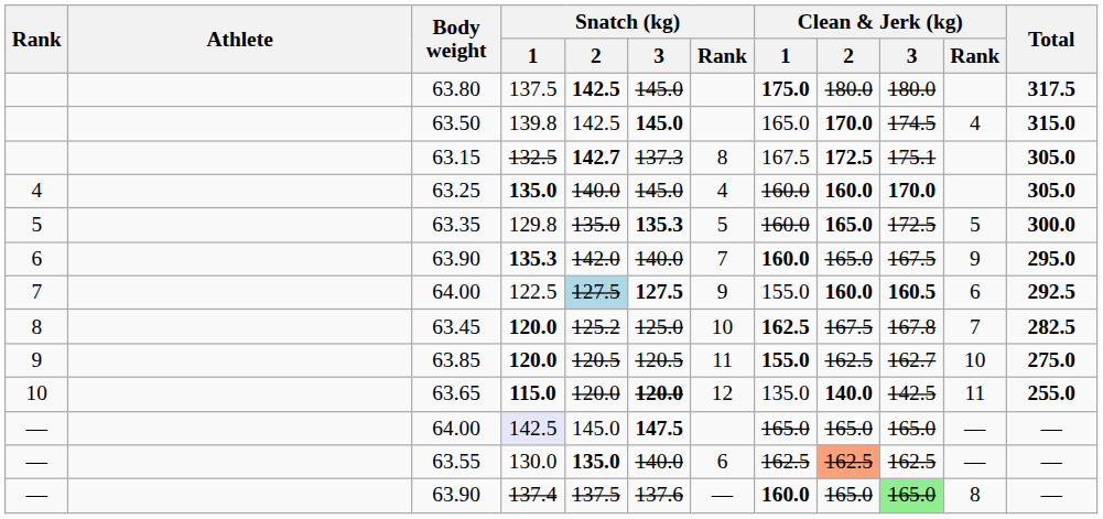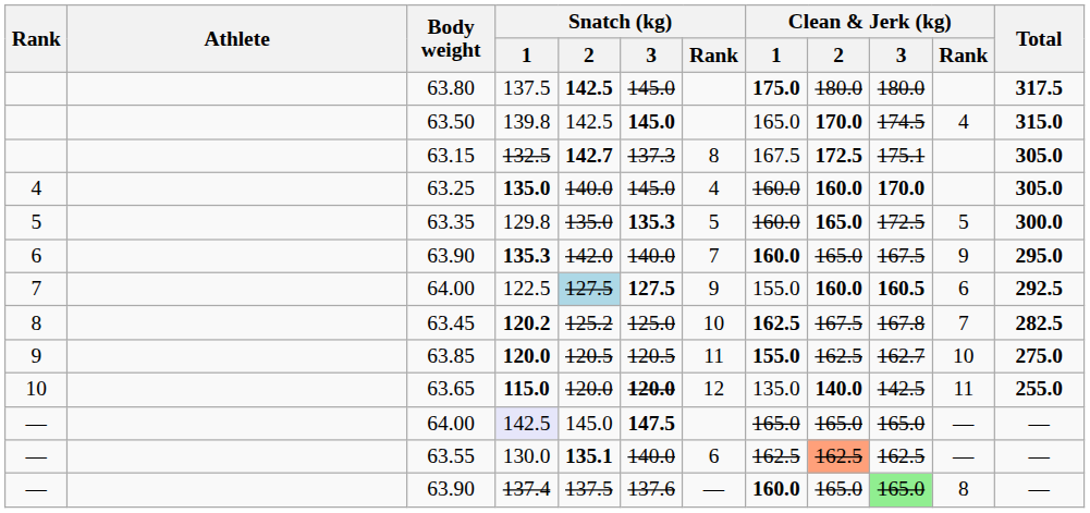63.45 | Snatch (kg) / 1: 120.0 -> 120.2
63.55 | Snatch (kg) / 2: 135.0 -> 135.1
